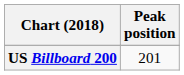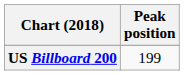US Billboard 200 | Peak position: 201 -> 199
